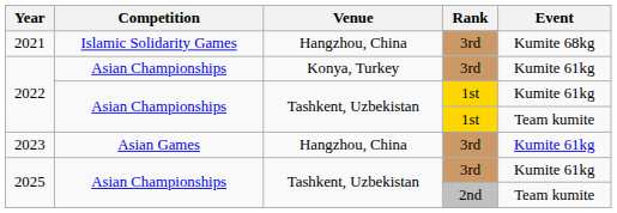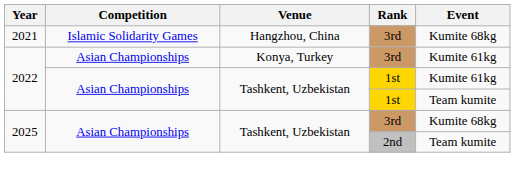- row: 2023 | Asian Games | Hangzhou, China | 3rd | Kumite 61kg
2025 / 3rd | Event: Kumite 61kg -> Kumite 68kg
